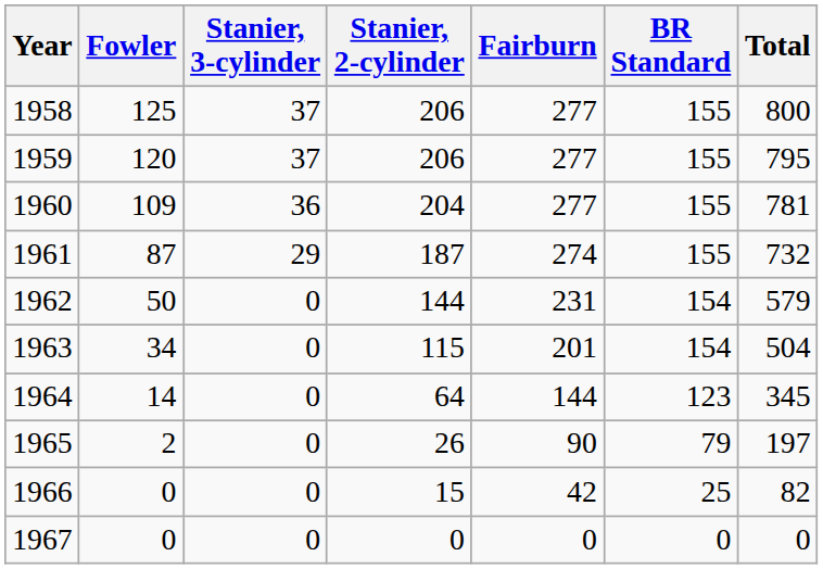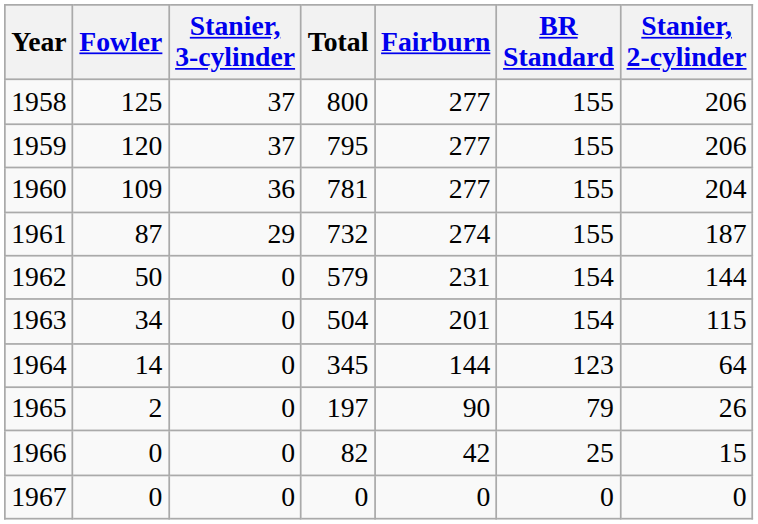columns swapped: Stanier, 2-cylinder <-> Total
